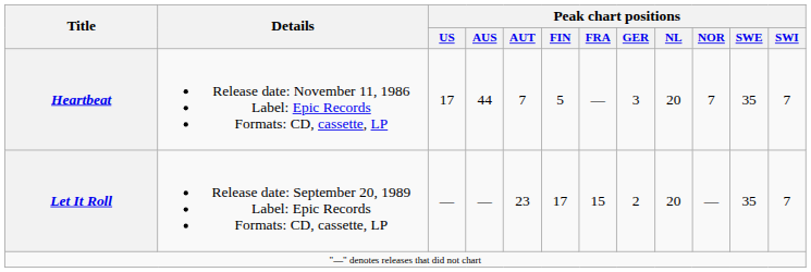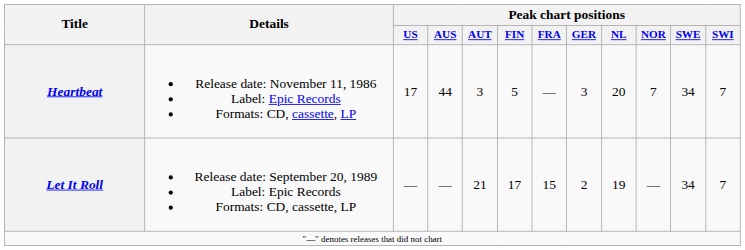Heartbeat | Peak chart positions / AUT: 7 -> 3
Heartbeat | Peak chart positions / SWE: 35 -> 34
Let It Roll | Peak chart positions / AUT: 23 -> 21
Let It Roll | Peak chart positions / NL: 20 -> 19
Let It Roll | Peak chart positions / SWE: 35 -> 34
